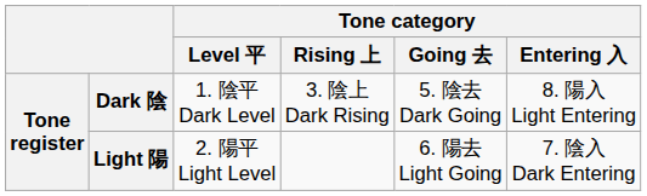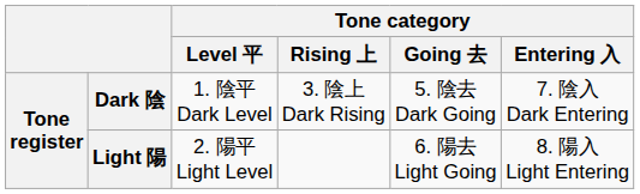Dark 陰 | Tone category / Entering 入: 8. 陽入 Light Entering -> 7. 陰入 Dark Entering
Light 陽 | Tone category / Entering 入: 7. 陰入 Dark Entering -> 8. 陽入 Light Entering
